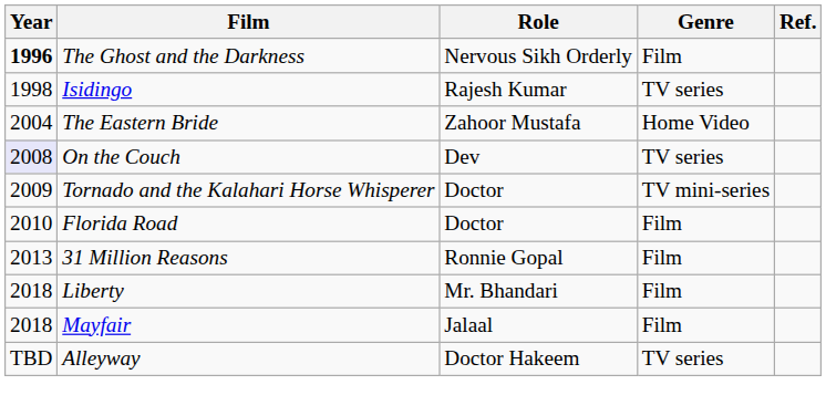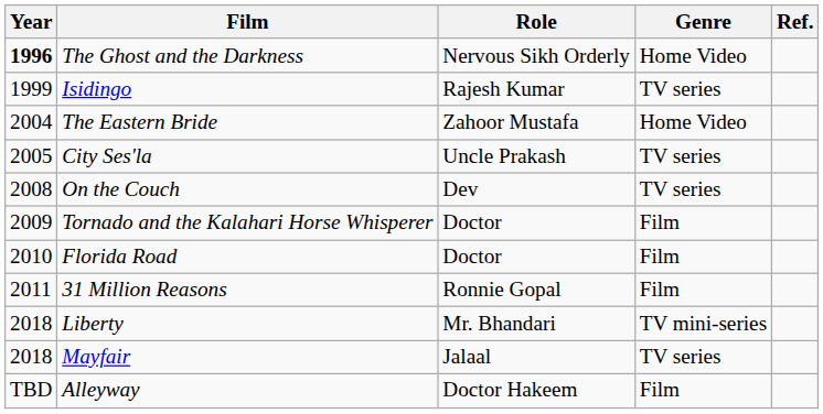The Ghost and the Darkness | Genre: Film -> Home Video
Isidingo | Year: 1998 -> 1999
+ row: 2005 | City Ses'la | Uncle Prakash | TV series
On the Couch | Year: lavender background -> no background
Tornado and the Kalahari Horse Whisperer | Genre: TV mini-series -> Film
31 Million Reasons | Year: 2013 -> 2011
Liberty | Genre: Film -> TV mini-series
Mayfair | Genre: Film -> TV series
Alleyway | Genre: TV series -> Film
